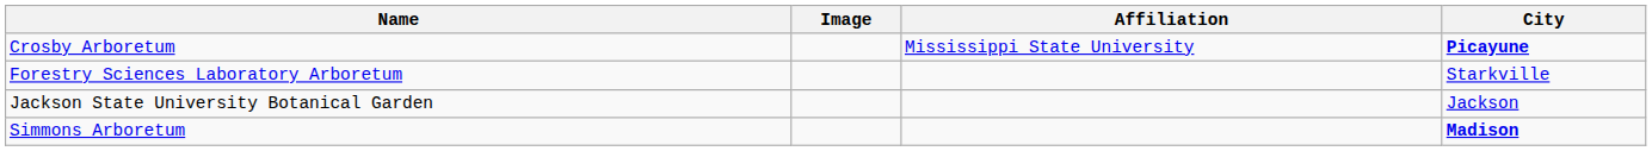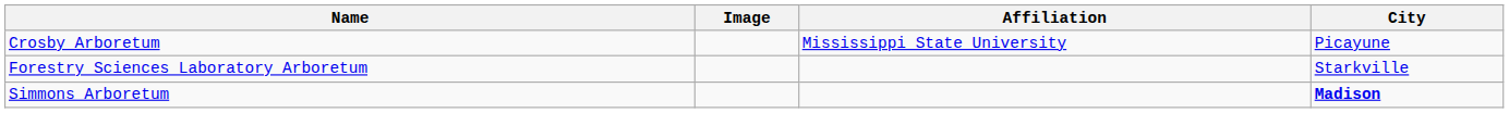Crosby Arboretum | City: bold -> normal
- row: Jackson State University Botanical Garden | Jackson
